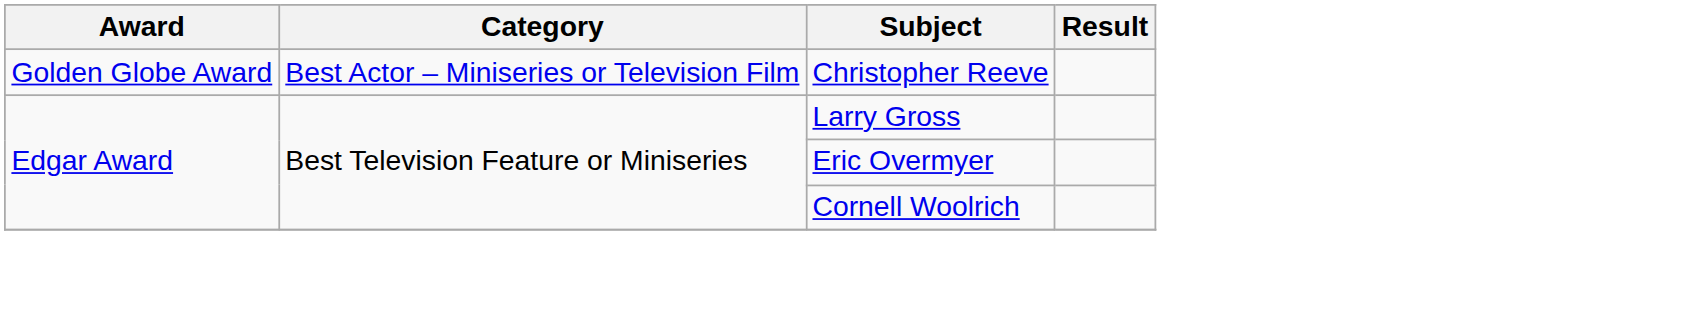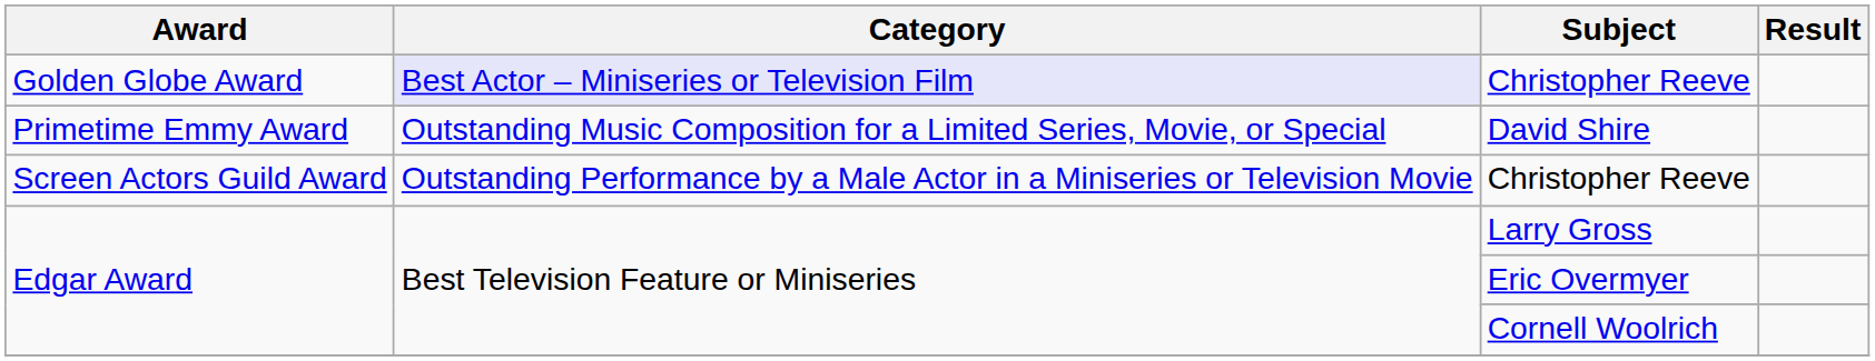Golden Globe Award / Christopher Reeve | Category: no background -> lavender background
+ row: Primetime Emmy Award | Outstanding Music Composition for a Limited Series, Movie, or Special | David Shire
+ row: Screen Actors Guild Award | Outstanding Performance by a Male Actor in a Miniseries or Television Movie | Christopher Reeve
